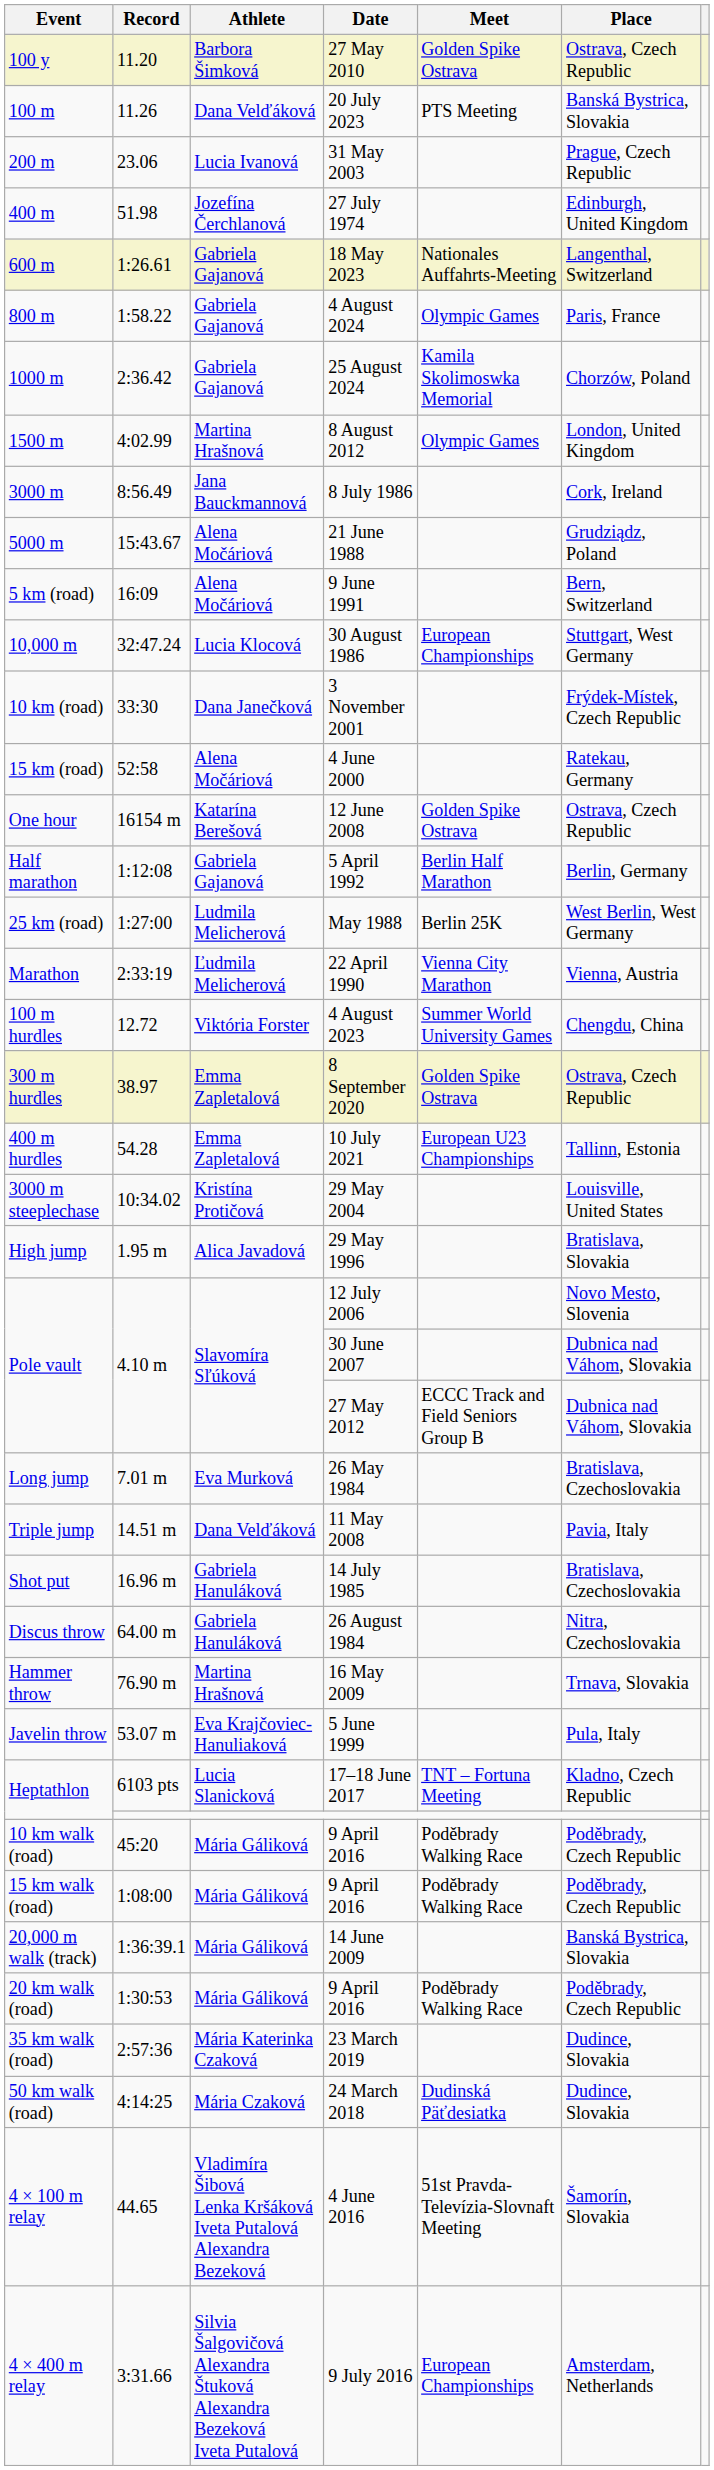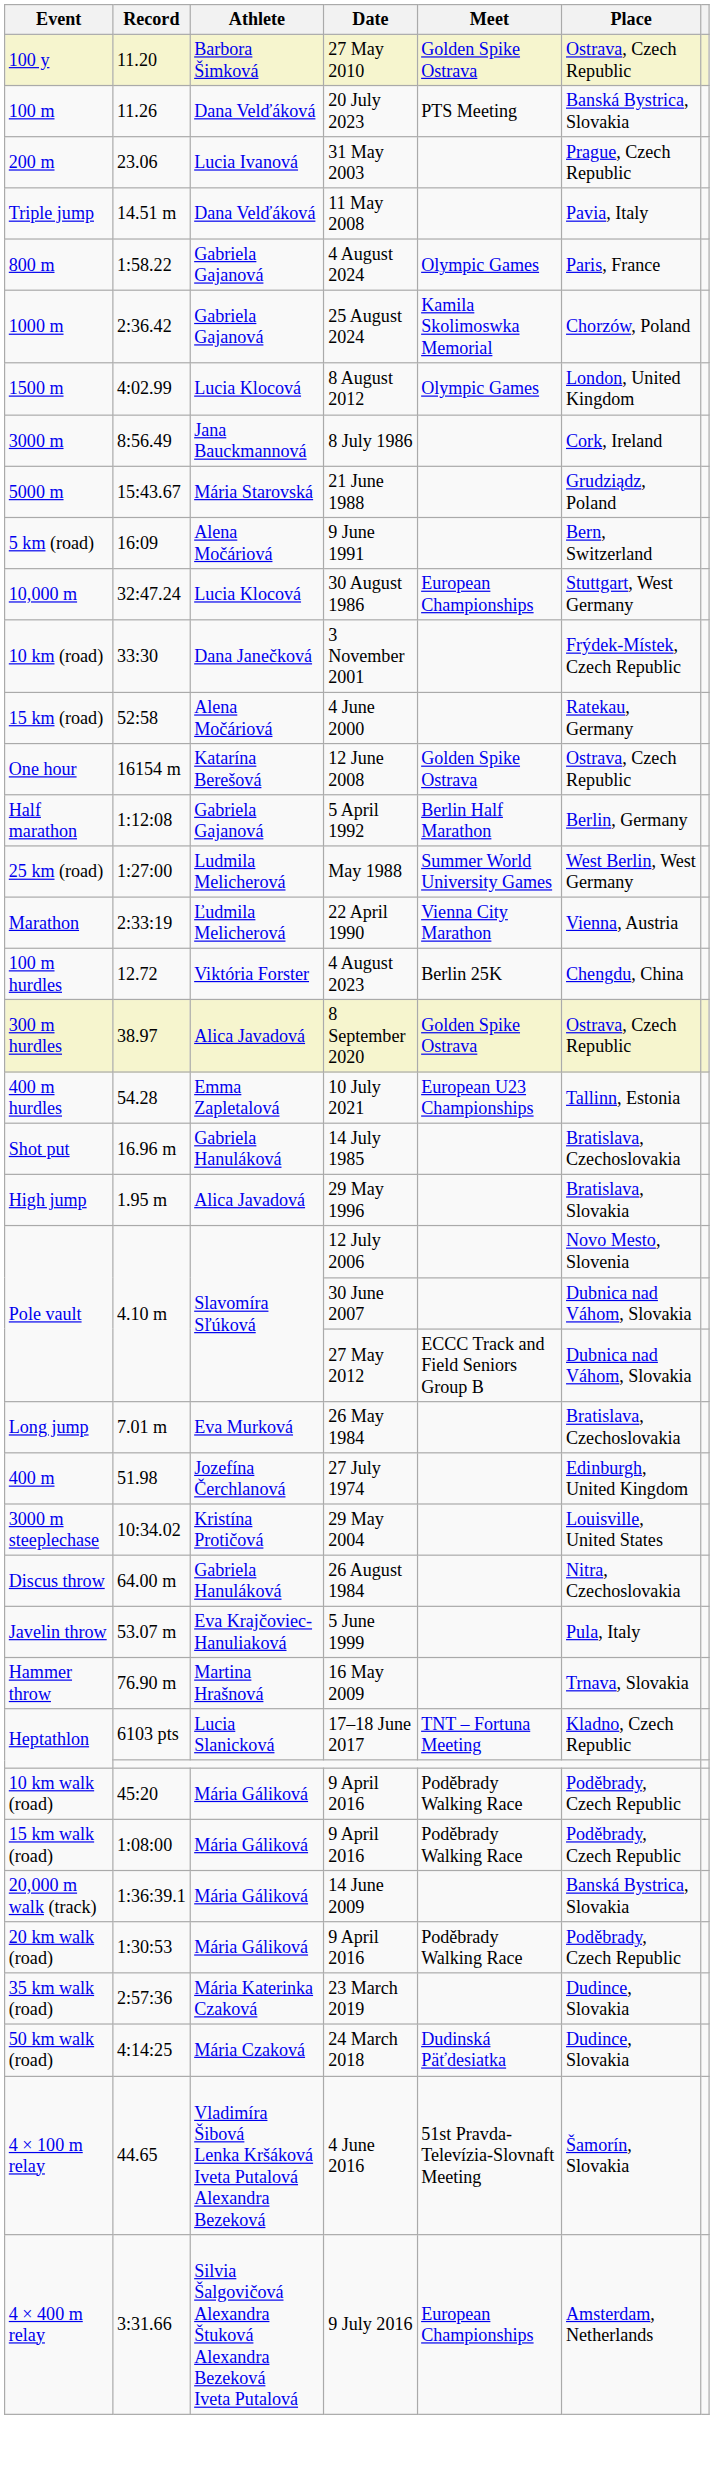rows swapped: 27 July 1974 <-> 11 May 2008
- row: 600 m | 1:26.61 | Gabriela Gajanová | 18 May 2023 | Nationales Auffahrts-Meeting | Langenthal, Switzerland
8 August 2012 | Athlete: Martina Hrašnová -> Lucia Klocová
21 June 1988 | Athlete: Alena Močáriová -> Mária Starovská
May 1988 | Meet: Berlin 25K -> Summer World University Games
4 August 2023 | Meet: Summer World University Games -> Berlin 25K
8 September 2020 | Athlete: Emma Zapletalová -> Alica Javadová
rows swapped: 29 May 2004 <-> 14 July 1985
rows swapped: 16 May 2009 <-> 5 June 1999
